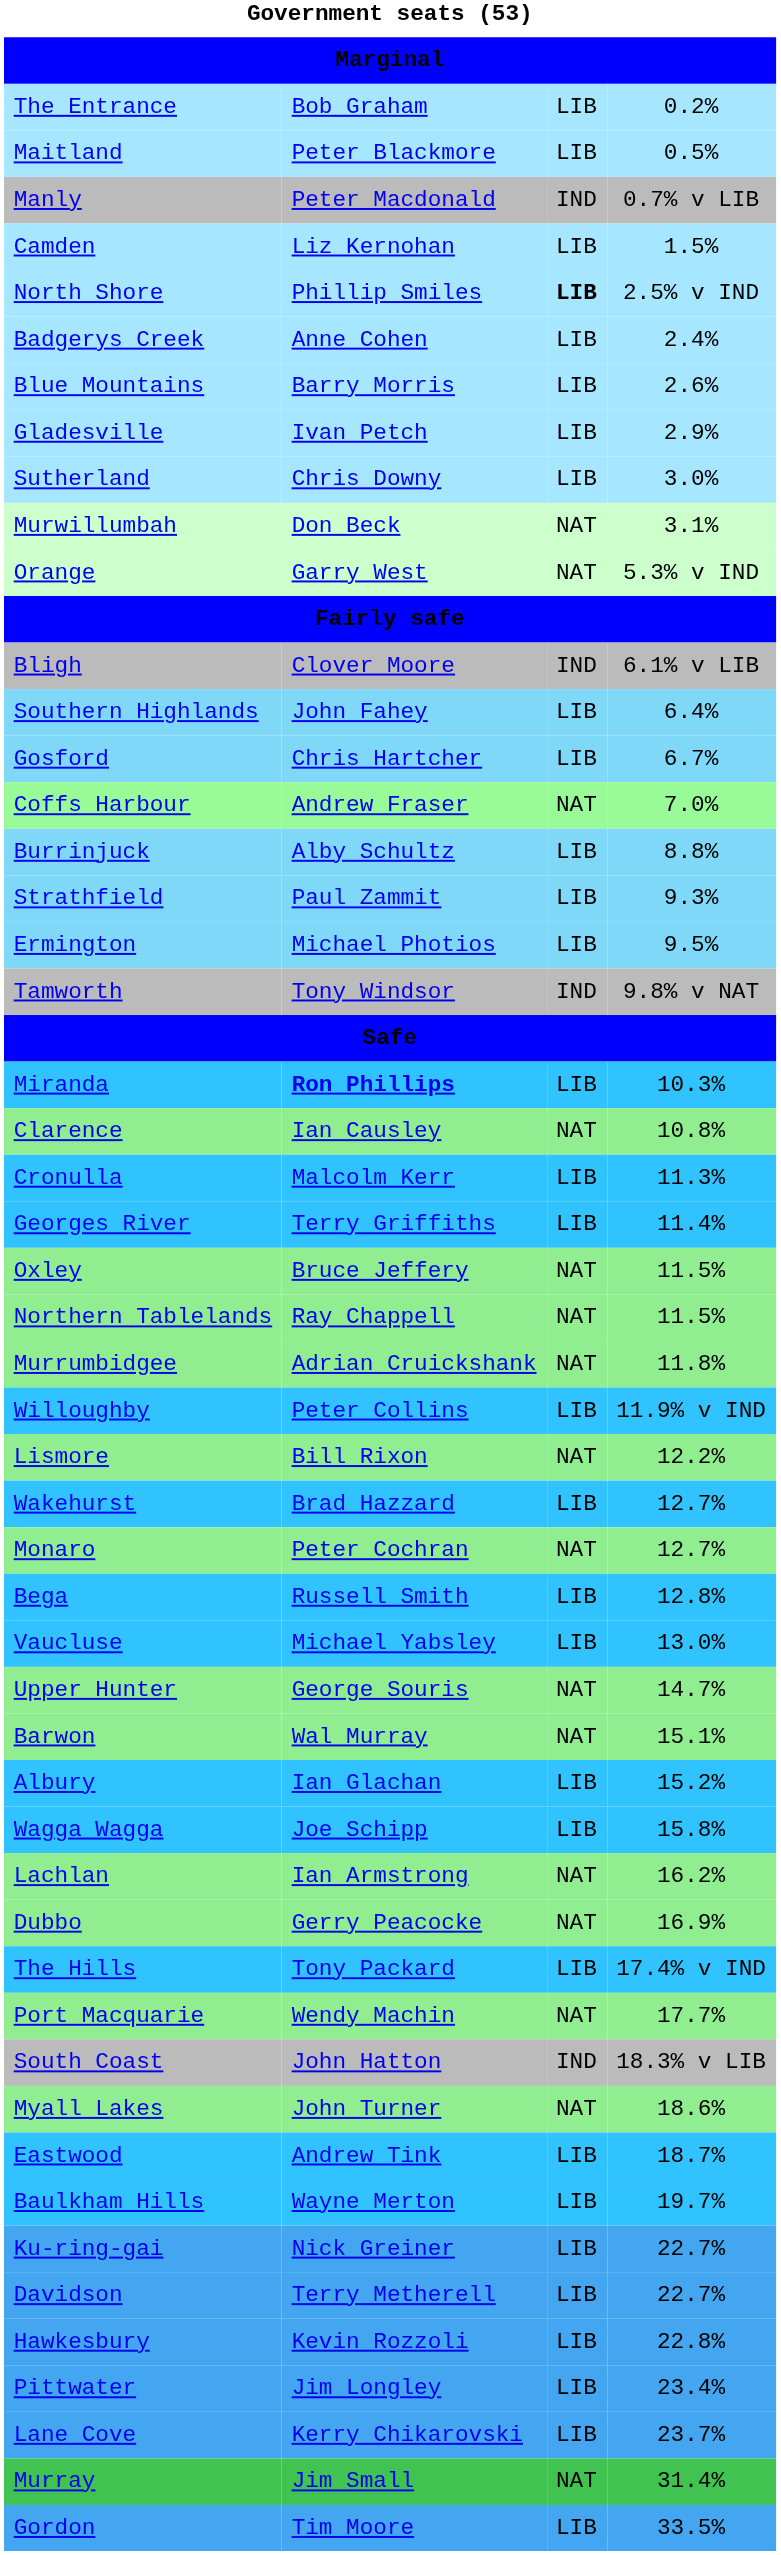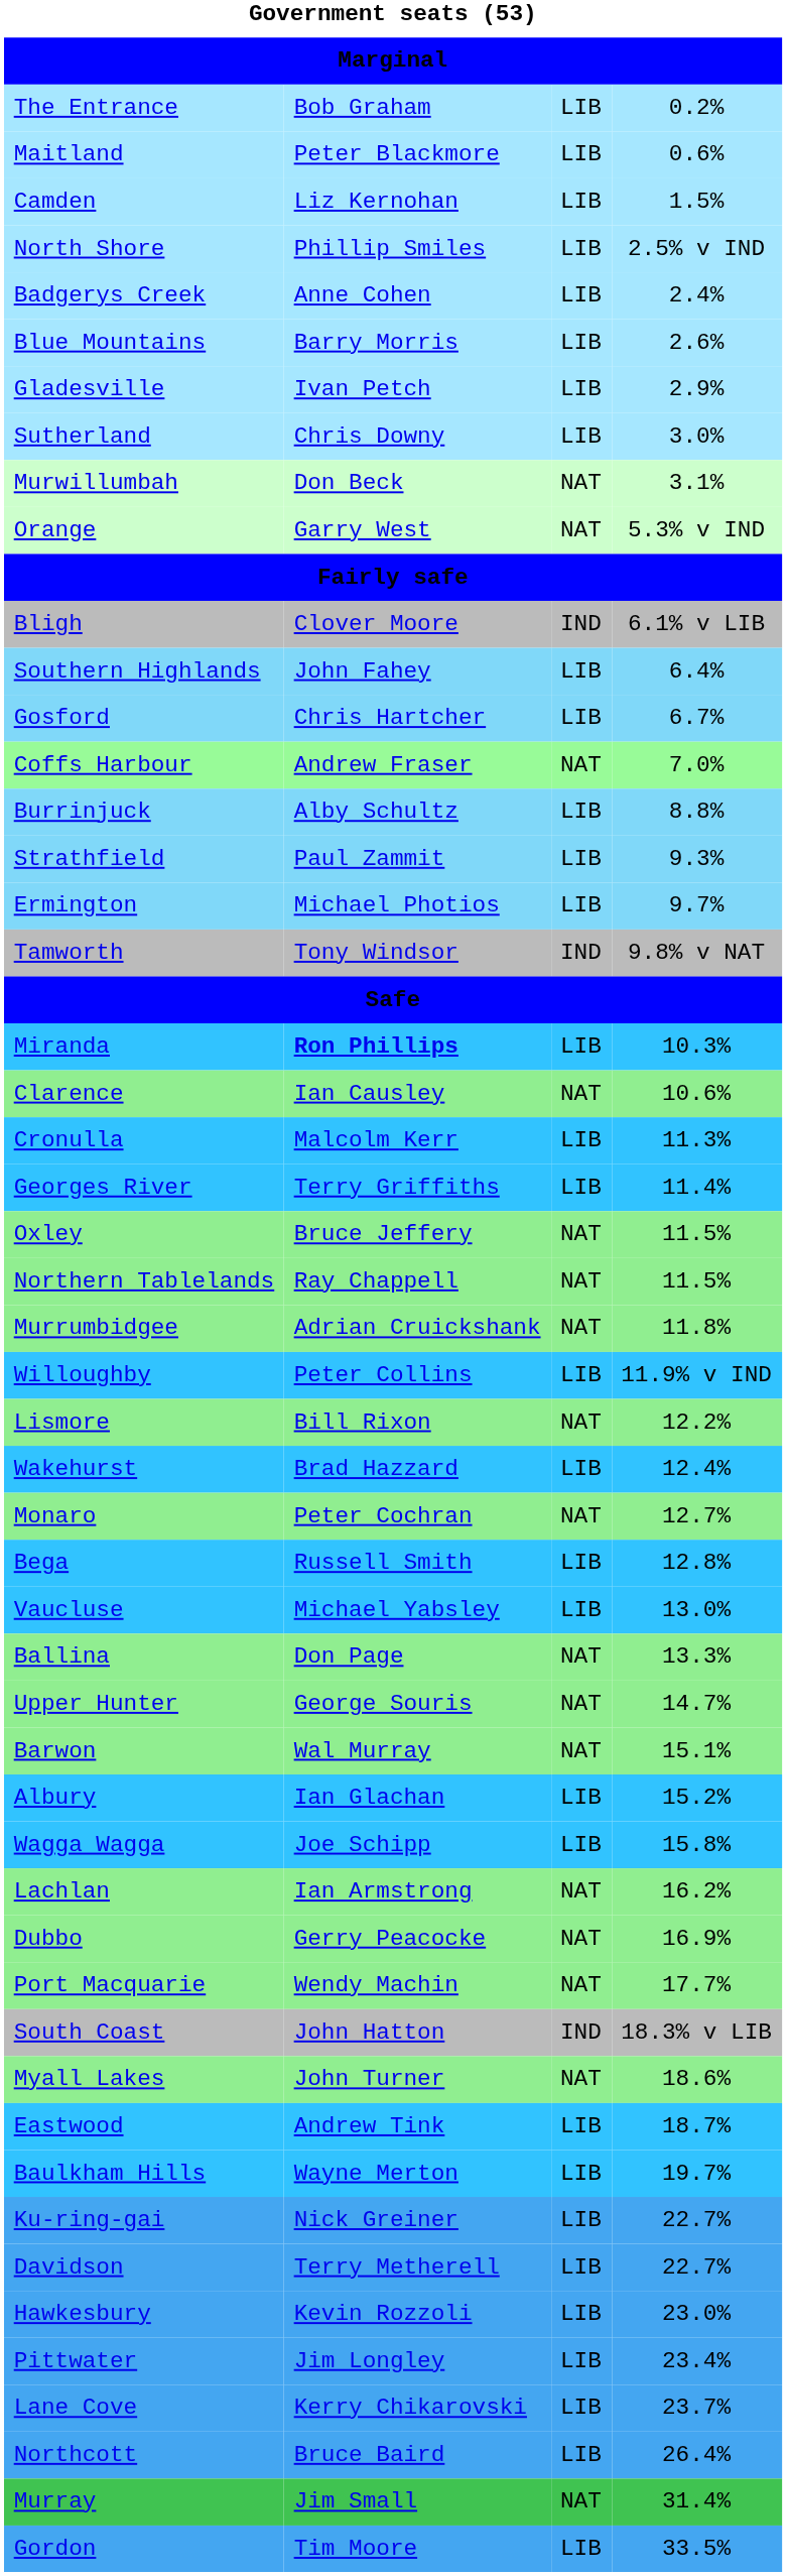Maitland | column 4: 0.5% -> 0.6%
- row: Manly | Peter Macdonald | IND | 0.7% v LIB
North Shore | column 3: bold -> normal
Ermington | column 4: 9.5% -> 9.7%
Clarence | column 4: 10.8% -> 10.6%
Wakehurst | column 4: 12.7% -> 12.4%
+ row: Ballina | Don Page | NAT | 13.3%
- row: The Hills | Tony Packard | LIB | 17.4% v IND
Hawkesbury | column 4: 22.8% -> 23.0%
+ row: Northcott | Bruce Baird | LIB | 26.4%
